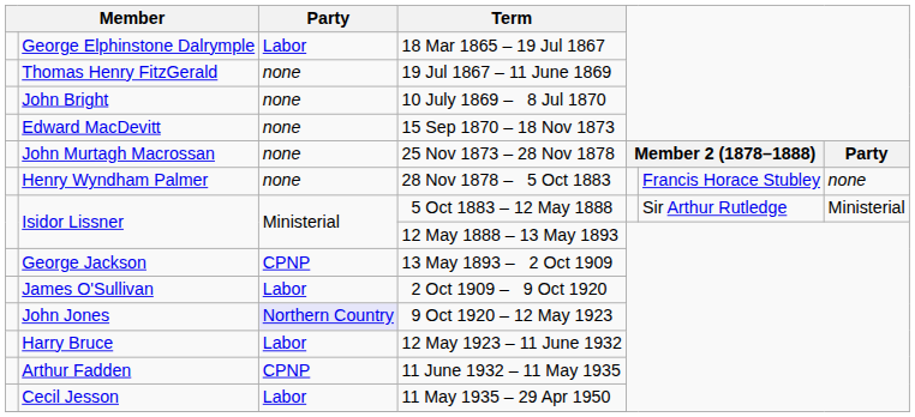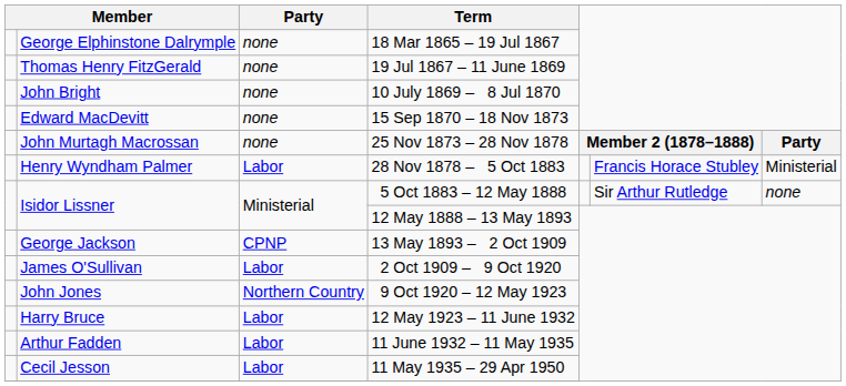18 Mar 1865 – 19 Jul 1867 | Party: Labor -> none
28 Nov 1878 – 5 Oct 1883 | Party: none -> Labor
28 Nov 1878 – 5 Oct 1883 | column 7: none -> Ministerial
5 Oct 1883 – 12 May 1888 | column 7: Ministerial -> none
9 Oct 1920 – 12 May 1923 | Party: lavender background -> no background
11 June 1932 – 11 May 1935 | Party: CPNP -> Labor
